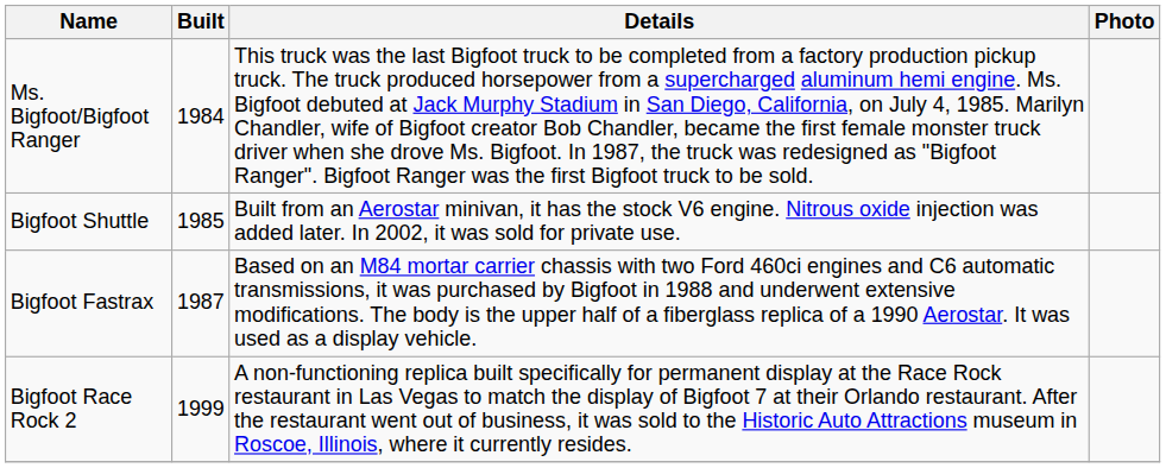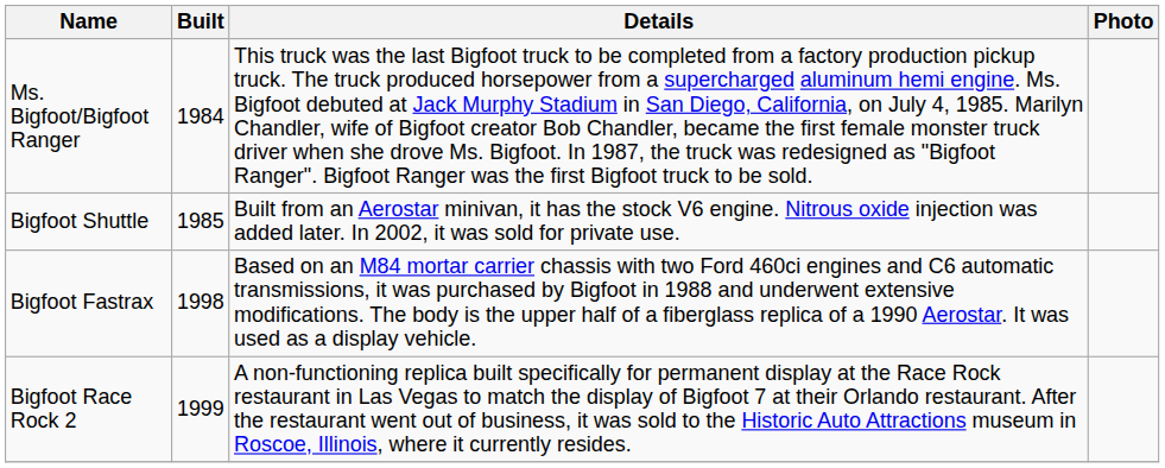Bigfoot Fastrax | Built: 1987 -> 1998
